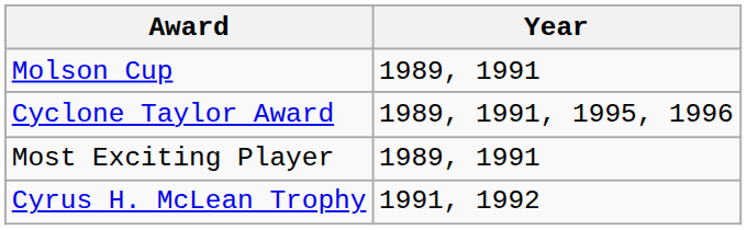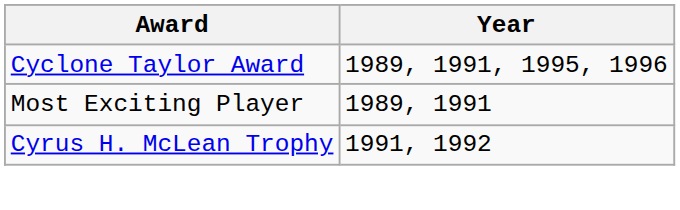- row: Molson Cup | 1989, 1991
